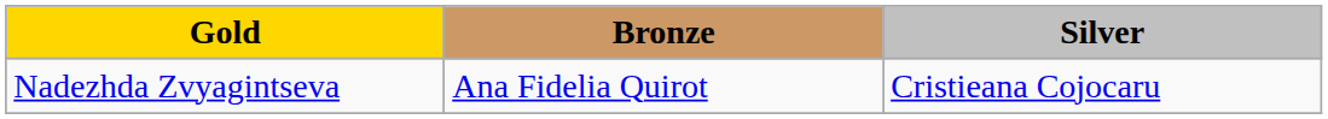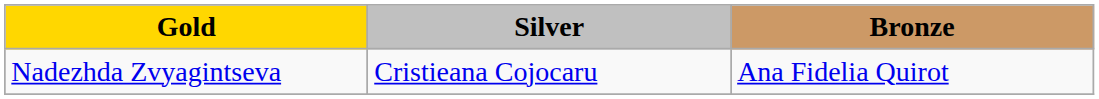columns swapped: Silver <-> Bronze
